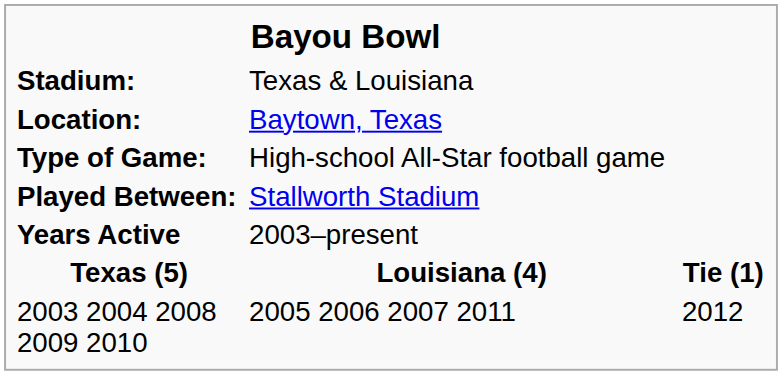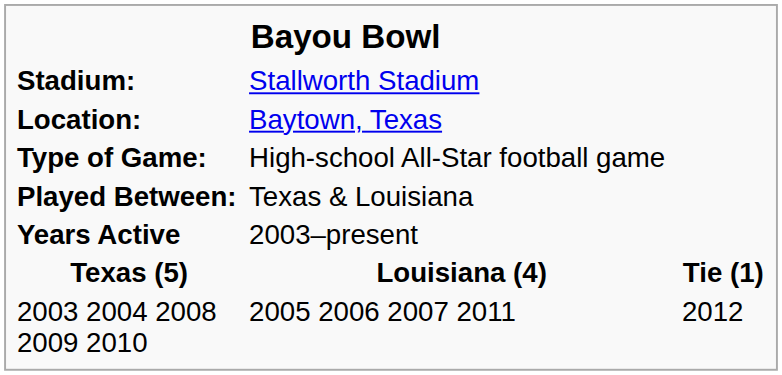Stadium: | column 2: Texas & Louisiana -> Stallworth Stadium
Played Between: | column 2: Stallworth Stadium -> Texas & Louisiana
